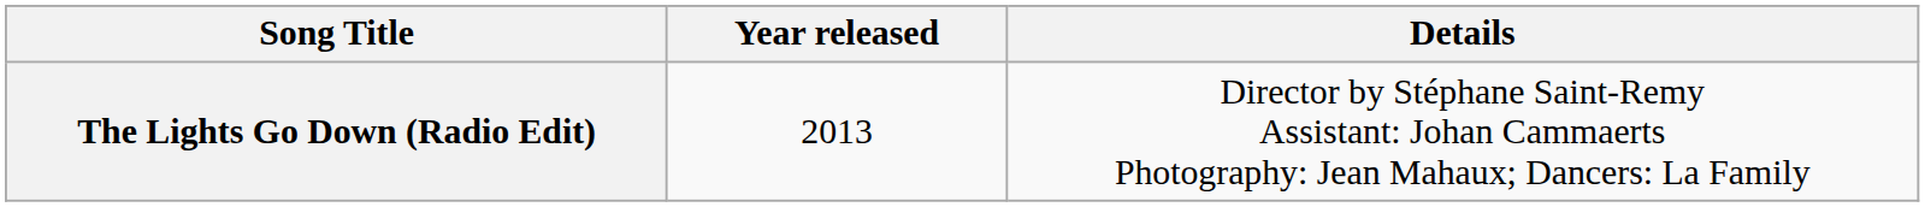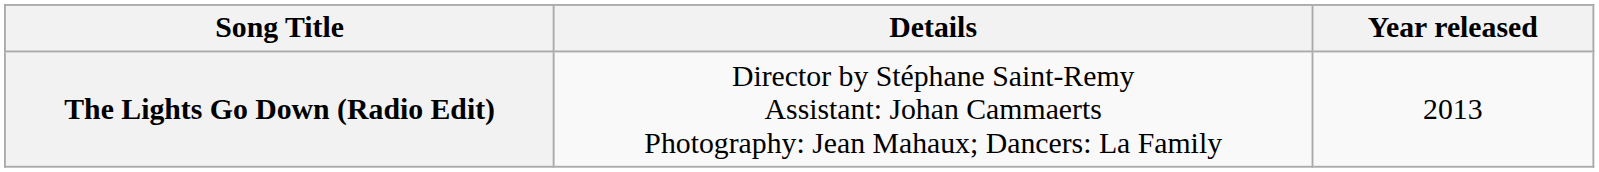columns swapped: Details <-> Year released
